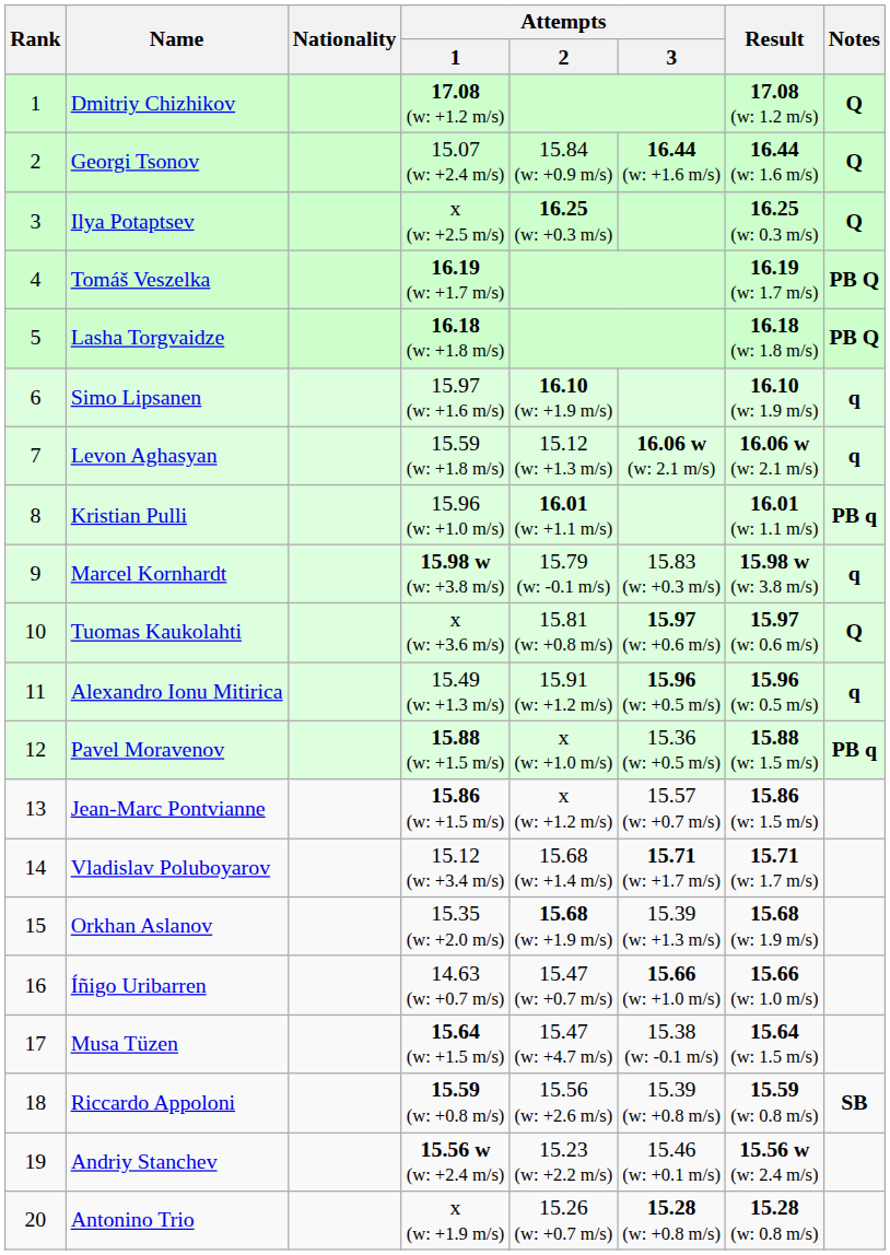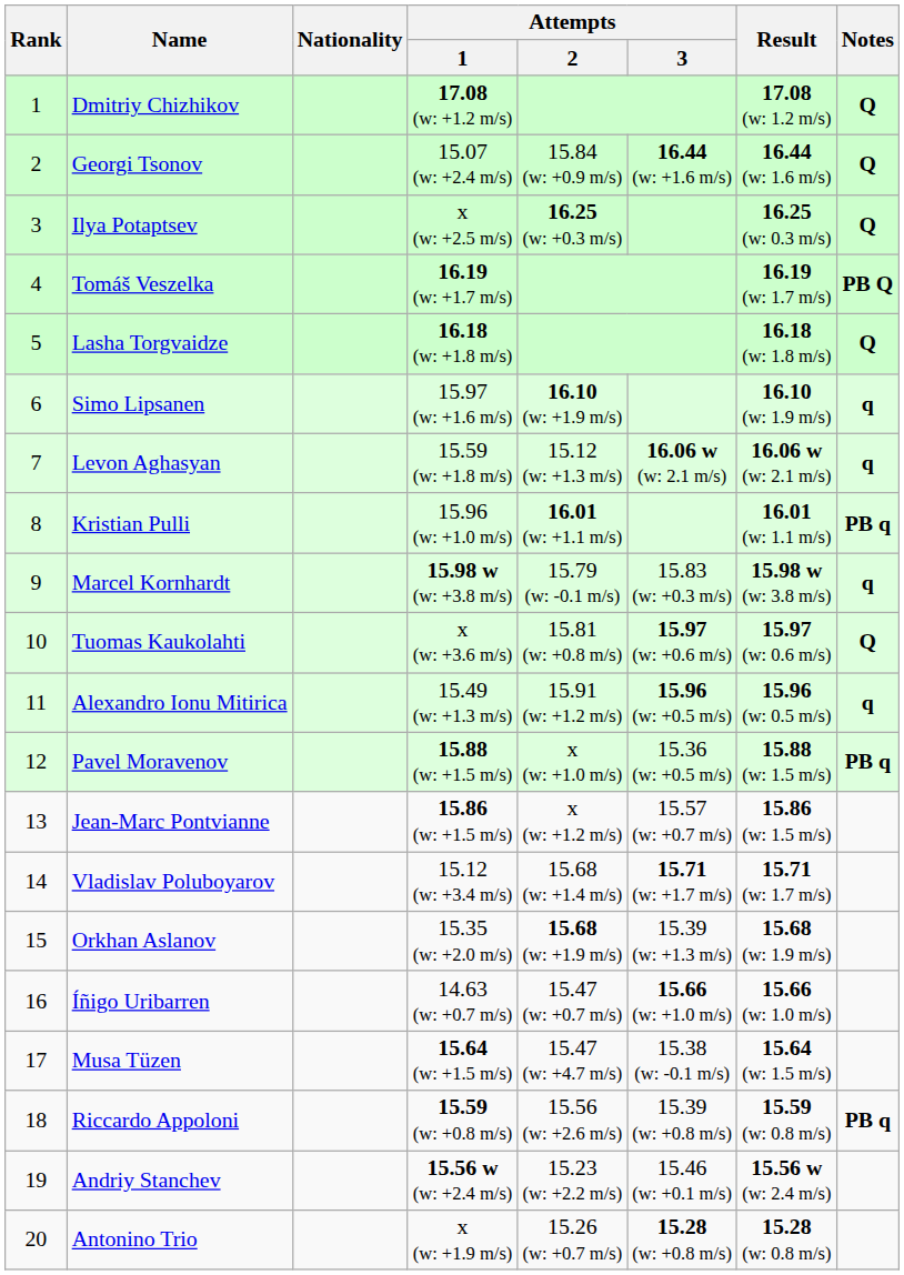Lasha Torgvaidze | Notes: PB Q -> Q
Riccardo Appoloni | Notes: SB -> PB q
